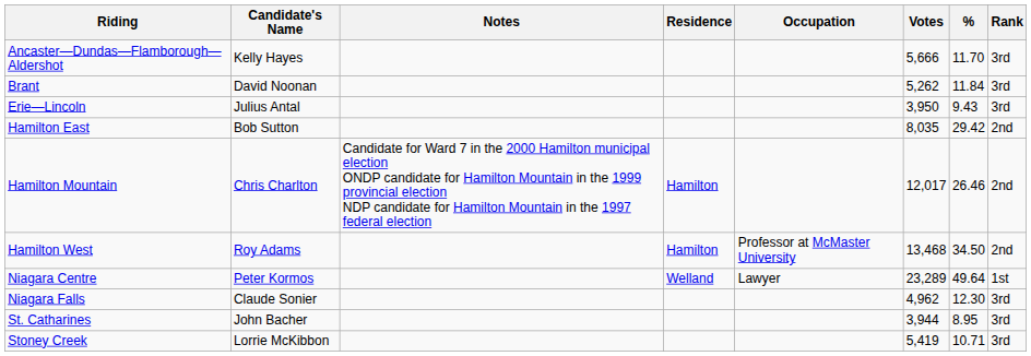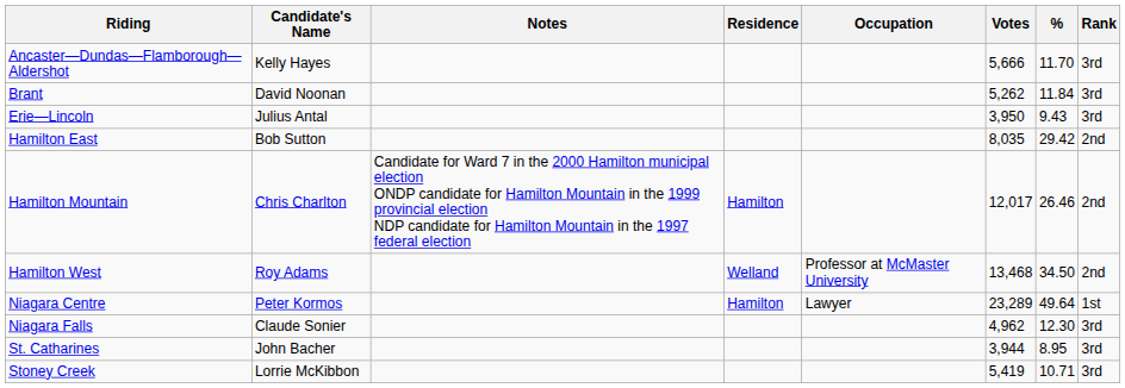Hamilton West | Residence: Hamilton -> Welland
Niagara Centre | Residence: Welland -> Hamilton
